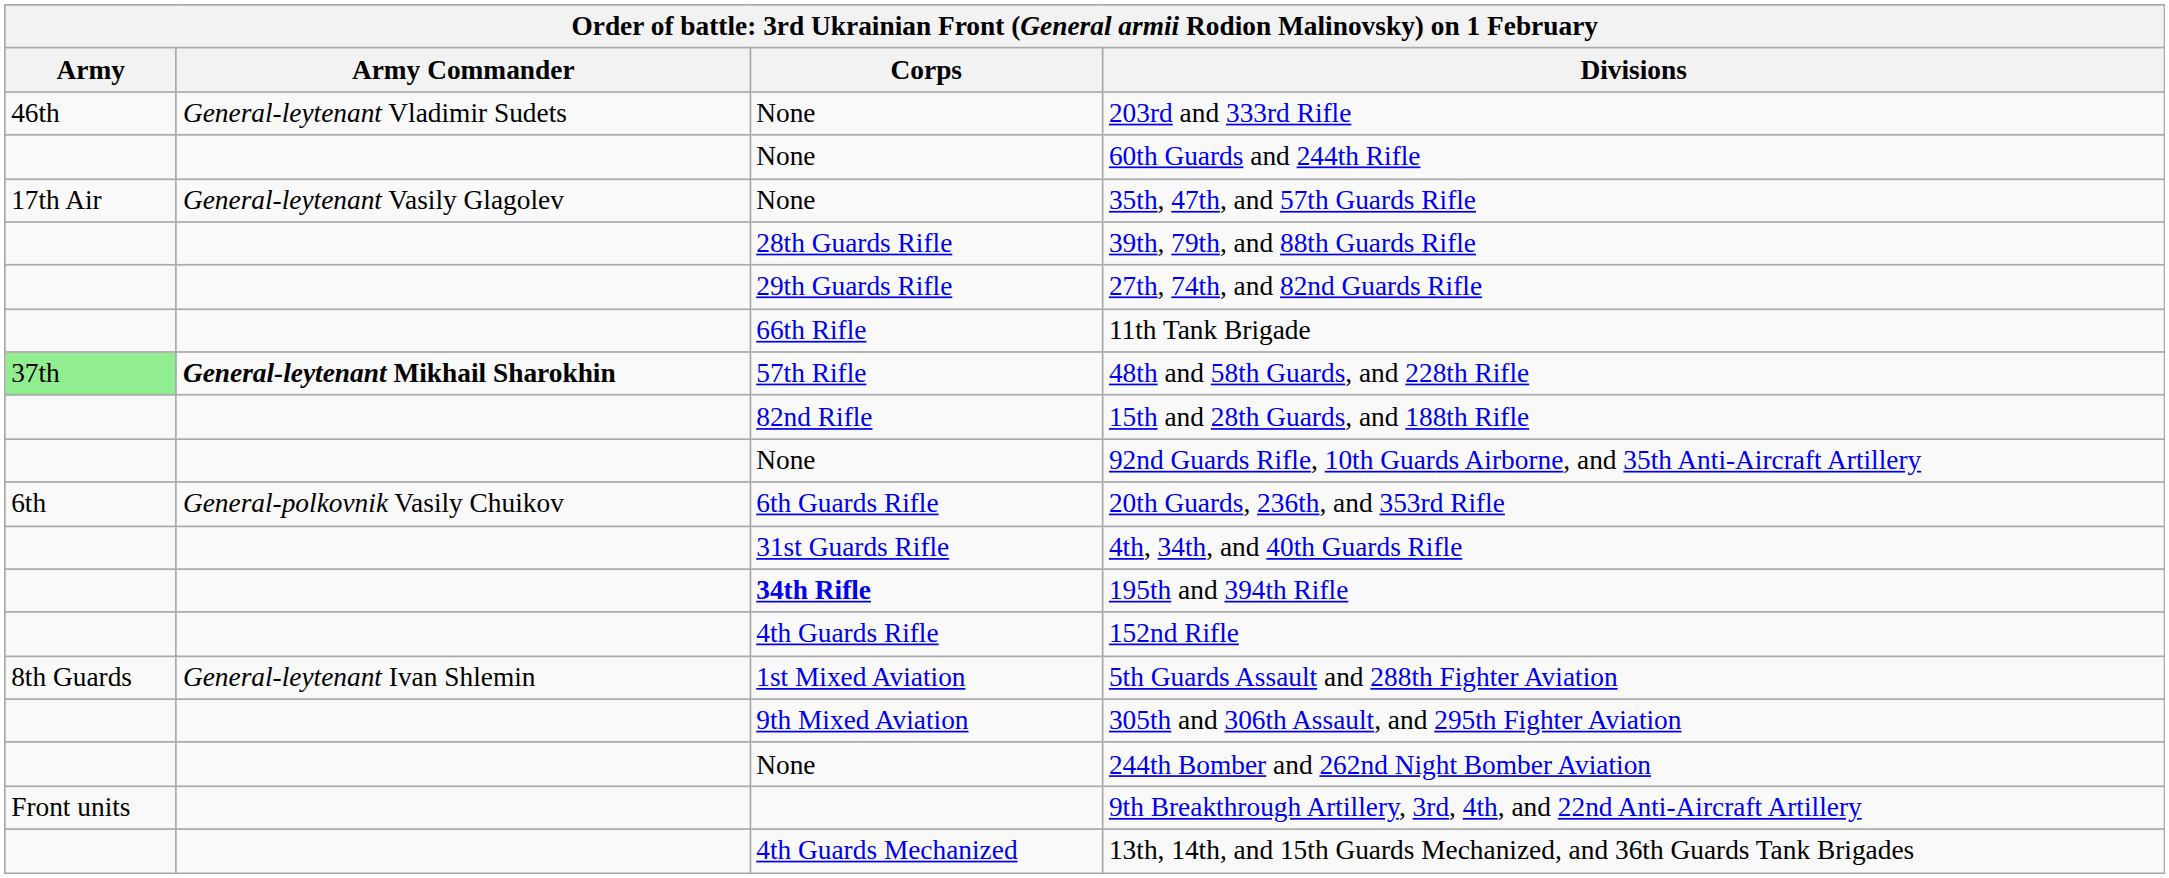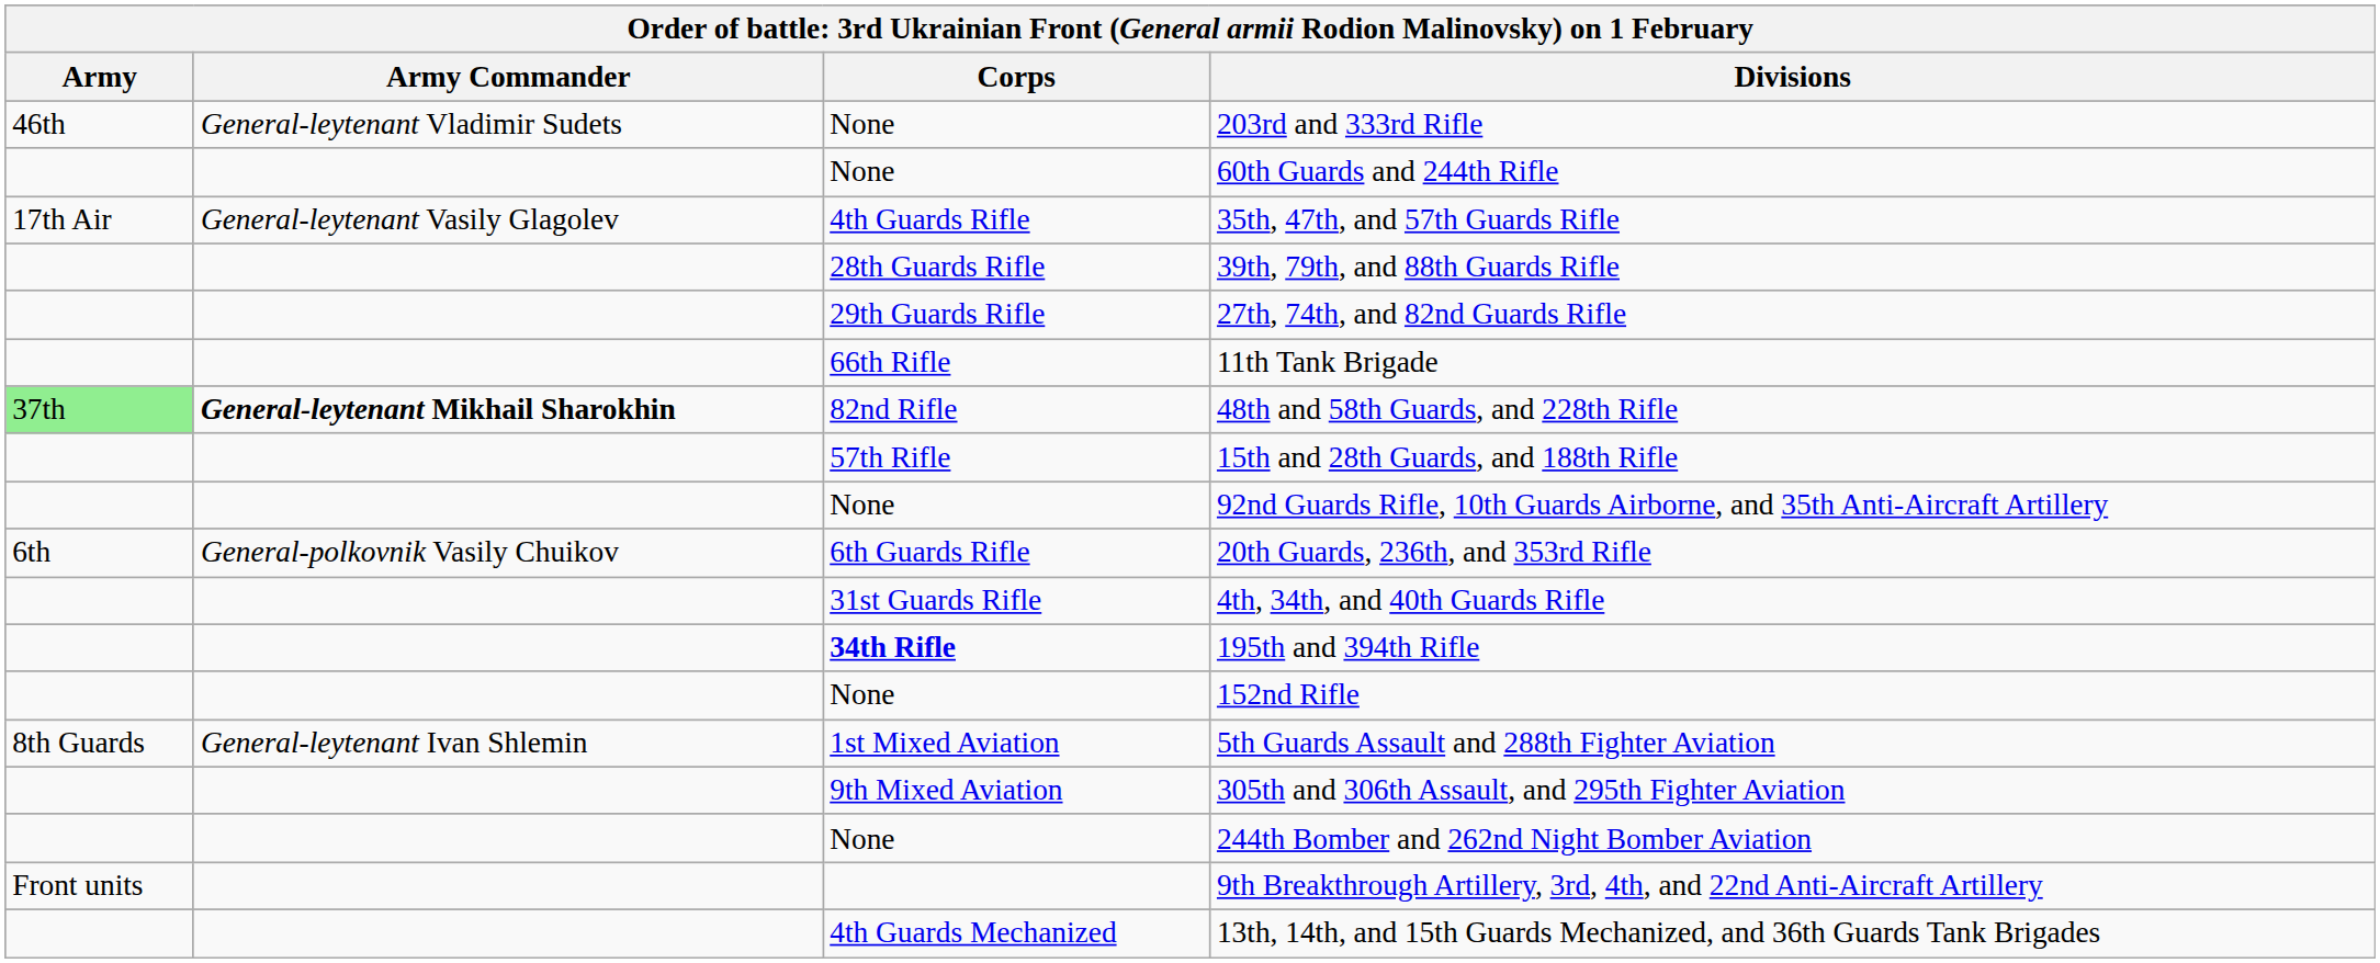35th, 47th, and 57th Guards Rifle | Corps: None -> 4th Guards Rifle
48th and 58th Guards, and 228th Rifle | Corps: 57th Rifle -> 82nd Rifle
15th and 28th Guards, and 188th Rifle | Corps: 82nd Rifle -> 57th Rifle
152nd Rifle | Corps: 4th Guards Rifle -> None
